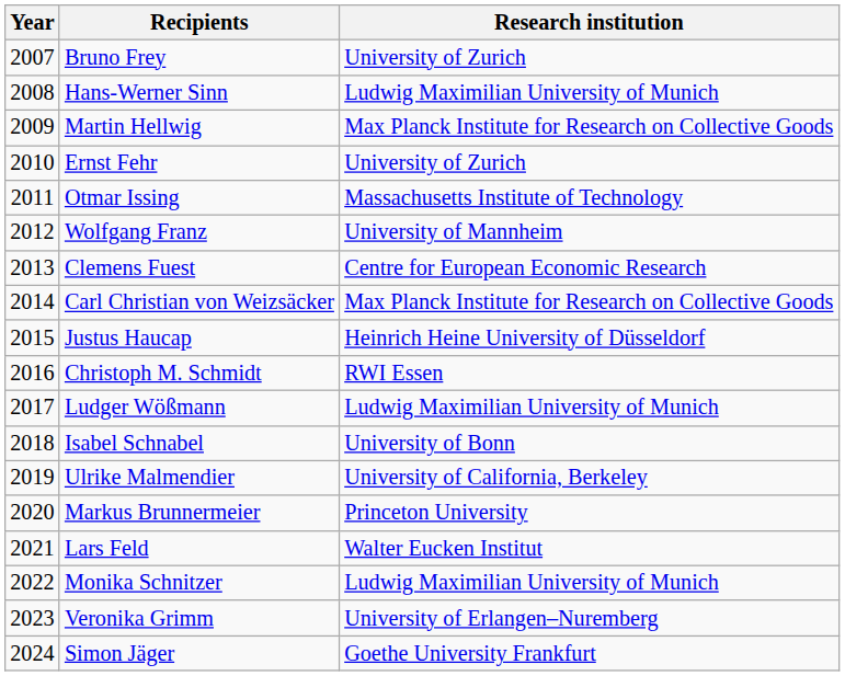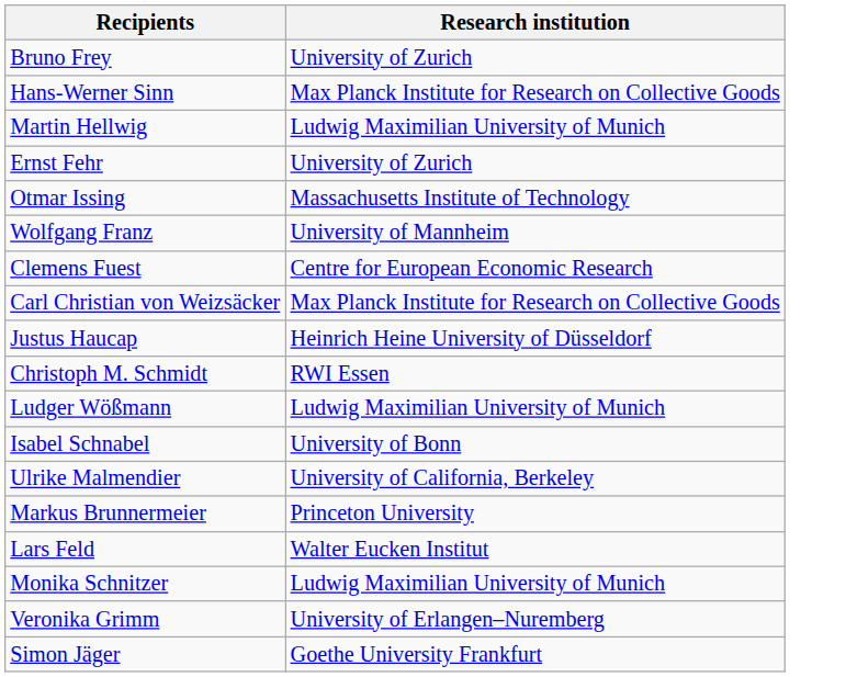- column: Year | 2007 | 2008 | 2009 | 2010 | 2011 | 2012 | 2013 | 2014 | 2015 | 2016 | 2017 | 2018 | 2019 | 2020 | 2021 | 2022 | 2023 | 2024
Hans-Werner Sinn | Research institution: Ludwig Maximilian University of Munich -> Max Planck Institute for Research on Collective Goods
Martin Hellwig | Research institution: Max Planck Institute for Research on Collective Goods -> Ludwig Maximilian University of Munich
